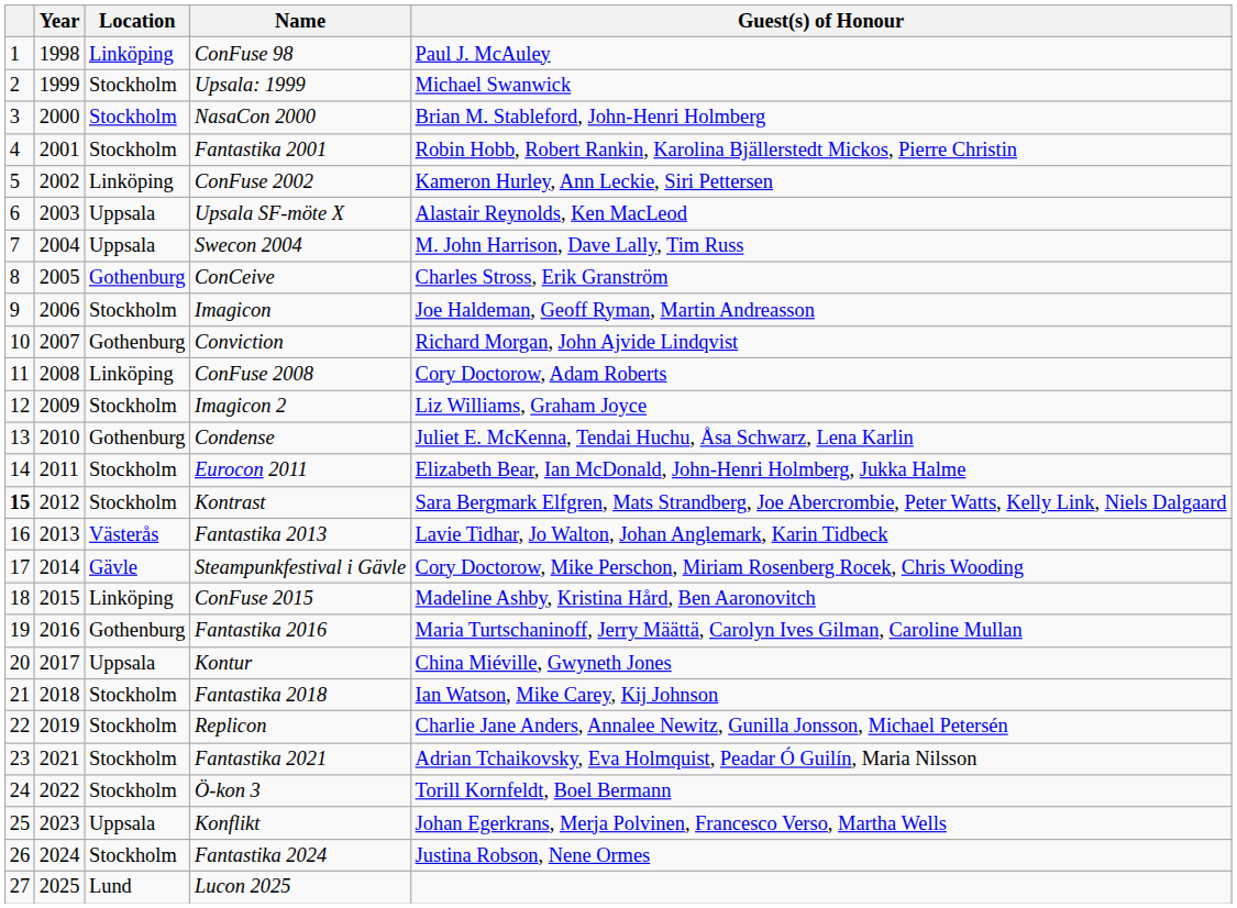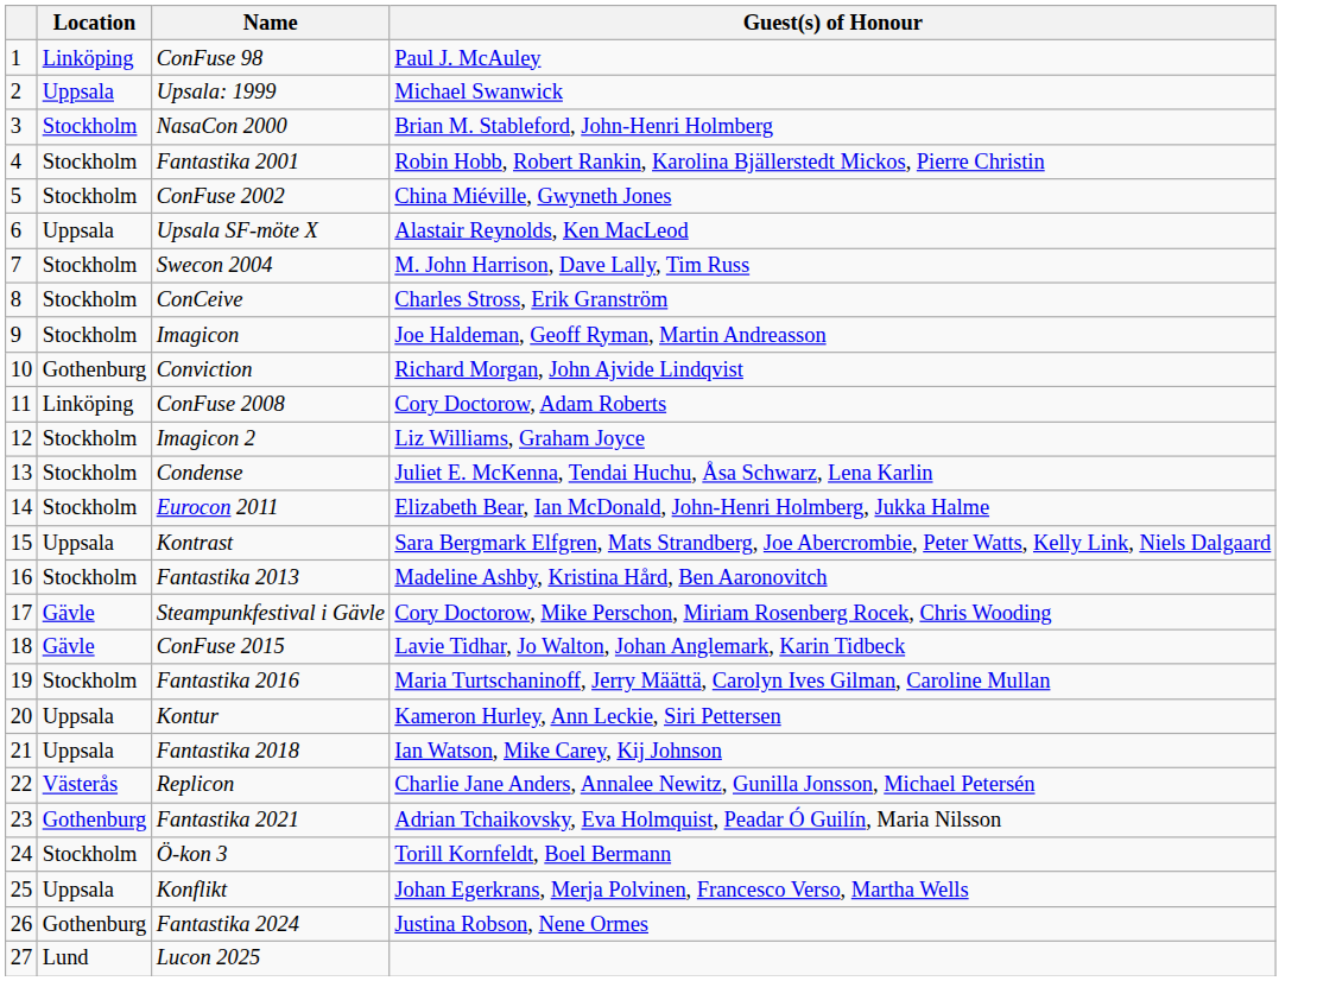- column: Year | 1998 | 1999 | 2000 | 2001 | 2002 | 2003 | 2004 | 2005 | 2006 | 2007 | 2008 | 2009 | 2010 | 2011 | 2012 | 2013 | 2014 | 2015 | 2016 | 2017 | 2018 | 2019 | 2021 | 2022 | 2023 | 2024 | 2025
Upsala: 1999 | Location: Stockholm -> Uppsala
ConFuse 2002 | Location: Linköping -> Stockholm
ConFuse 2002 | Guest(s) of Honour: Kameron Hurley, Ann Leckie, Siri Pettersen -> China Miéville, Gwyneth Jones
Swecon 2004 | Location: Uppsala -> Stockholm
ConCeive | Location: Gothenburg -> Stockholm
Condense | Location: Gothenburg -> Stockholm
Kontrast | column 1: bold -> normal
Kontrast | Location: Stockholm -> Uppsala
Fantastika 2013 | Location: Västerås -> Stockholm
Fantastika 2013 | Guest(s) of Honour: Lavie Tidhar, Jo Walton, Johan Anglemark, Karin Tidbeck -> Madeline Ashby, Kristina Hård, Ben Aaronovitch
ConFuse 2015 | Location: Linköping -> Gävle
ConFuse 2015 | Guest(s) of Honour: Madeline Ashby, Kristina Hård, Ben Aaronovitch -> Lavie Tidhar, Jo Walton, Johan Anglemark, Karin Tidbeck
Fantastika 2016 | Location: Gothenburg -> Stockholm
Kontur | Guest(s) of Honour: China Miéville, Gwyneth Jones -> Kameron Hurley, Ann Leckie, Siri Pettersen
Fantastika 2018 | Location: Stockholm -> Uppsala
Replicon | Location: Stockholm -> Västerås
Fantastika 2021 | Location: Stockholm -> Gothenburg
Fantastika 2024 | Location: Stockholm -> Gothenburg
